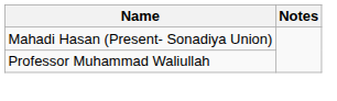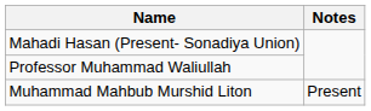+ row: Muhammad Mahbub Murshid Liton | Present
